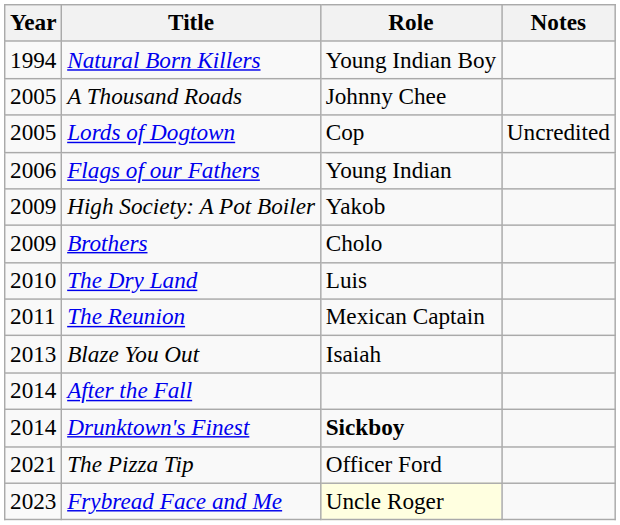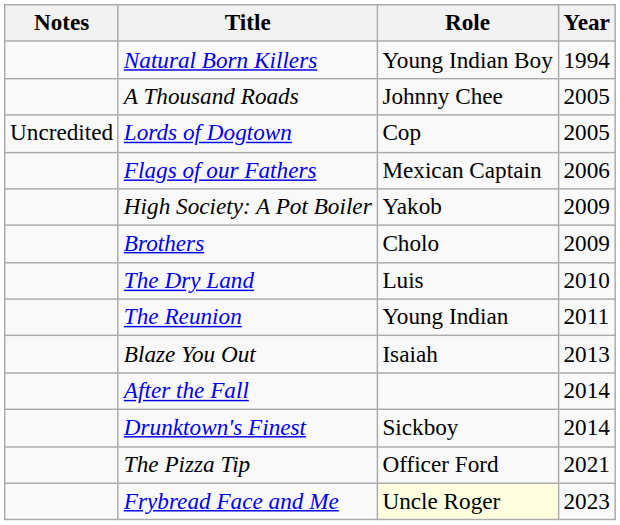columns swapped: Year <-> Notes
Flags of our Fathers | Role: Young Indian -> Mexican Captain
The Reunion | Role: Mexican Captain -> Young Indian
Drunktown's Finest | Role: bold -> normal
